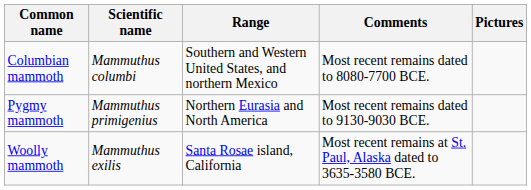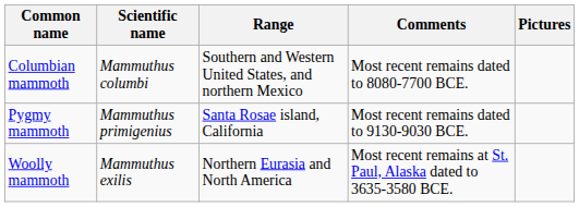Pygmy mammoth | Range: Northern Eurasia and North America -> Santa Rosae island, California
Woolly mammoth | Range: Santa Rosae island, California -> Northern Eurasia and North America
